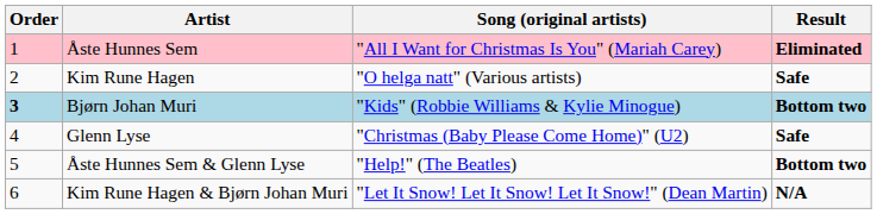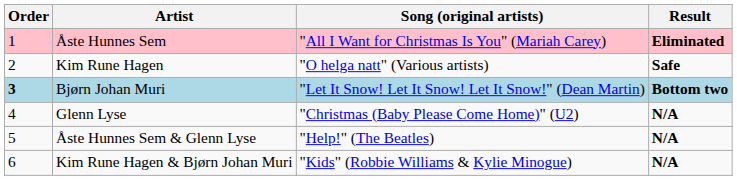Bjørn Johan Muri | Song (original artists): "Kids" (Robbie Williams & Kylie Minogue) -> "Let It Snow! Let It Snow! Let It Snow!" (Dean Martin)
Glenn Lyse | Result: Safe -> N/A
Åste Hunnes Sem & Glenn Lyse | Result: Bottom two -> N/A
Kim Rune Hagen & Bjørn Johan Muri | Song (original artists): "Let It Snow! Let It Snow! Let It Snow!" (Dean Martin) -> "Kids" (Robbie Williams & Kylie Minogue)
